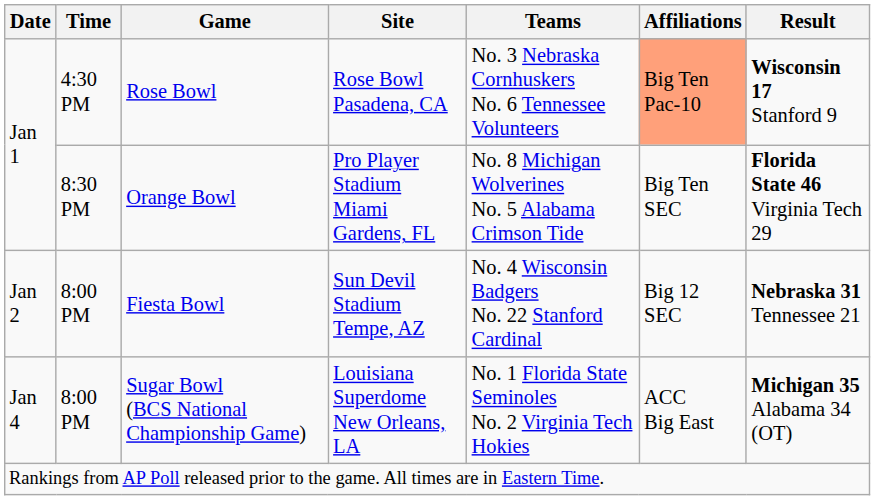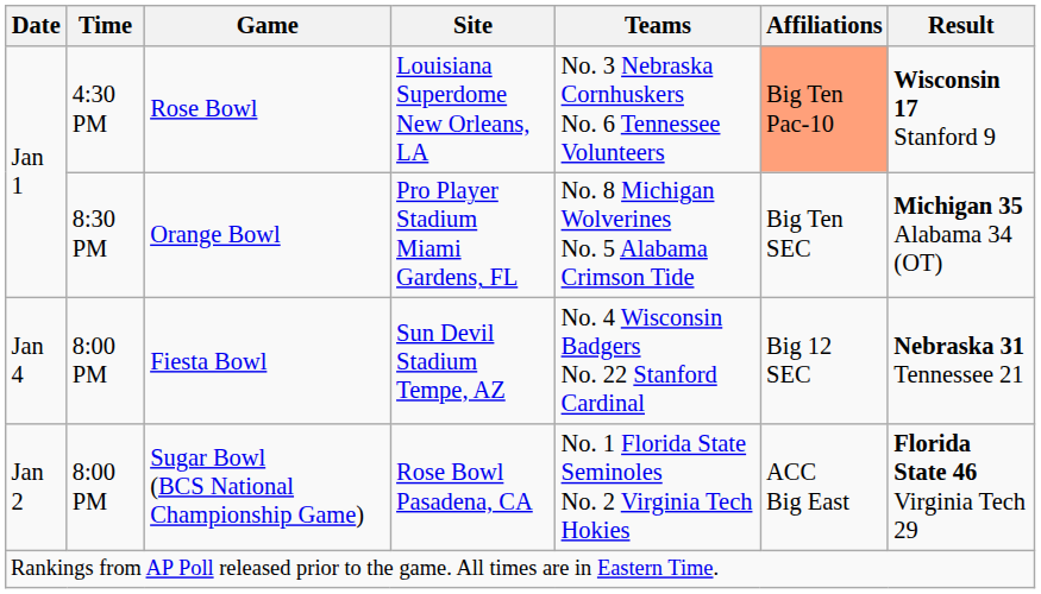Rose Bowl | Site: Rose Bowl Pasadena, CA -> Louisiana Superdome New Orleans, LA
Orange Bowl | Result: Florida State 46 Virginia Tech 29 -> Michigan 35 Alabama 34 (OT)
Fiesta Bowl | Date: Jan 2 -> Jan 4
Sugar Bowl (BCS National Championship Game) | Date: Jan 4 -> Jan 2
Sugar Bowl (BCS National Championship Game) | Site: Louisiana Superdome New Orleans, LA -> Rose Bowl Pasadena, CA
Sugar Bowl (BCS National Championship Game) | Result: Michigan 35 Alabama 34 (OT) -> Florida State 46 Virginia Tech 29
